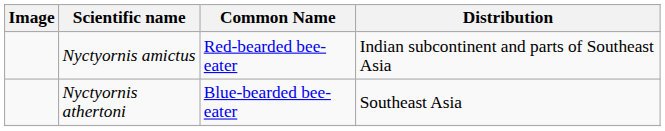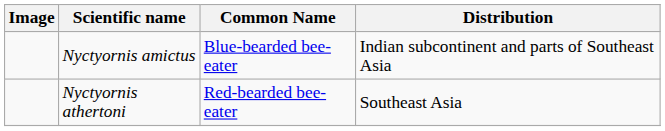Nyctyornis amictus | Common Name: Red-bearded bee-eater -> Blue-bearded bee-eater
Nyctyornis athertoni | Common Name: Blue-bearded bee-eater -> Red-bearded bee-eater
